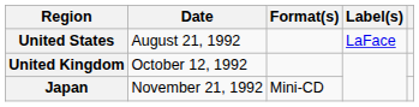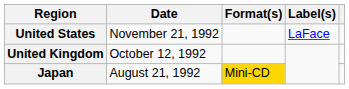United States | Date: August 21, 1992 -> November 21, 1992
Japan | Date: November 21, 1992 -> August 21, 1992
Japan | Format(s): no background -> gold background
